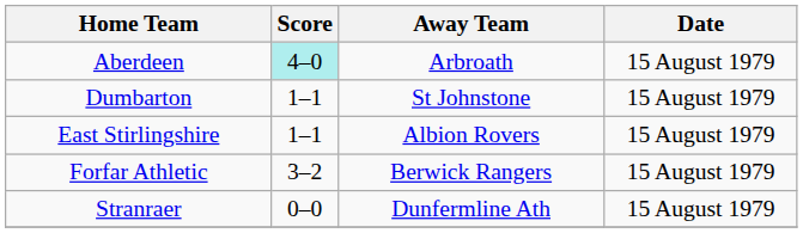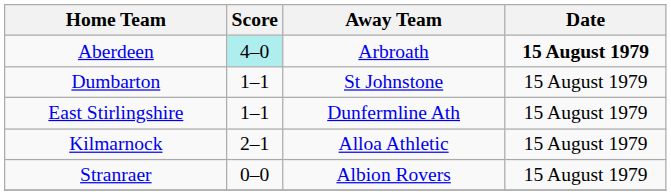Aberdeen | Date: normal -> bold
East Stirlingshire | Away Team: Albion Rovers -> Dunfermline Ath
- row: Forfar Athletic | 3–2 | Berwick Rangers | 15 August 1979
+ row: Kilmarnock | 2–1 | Alloa Athletic | 15 August 1979
Stranraer | Away Team: Dunfermline Ath -> Albion Rovers
